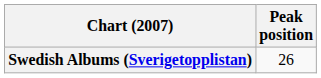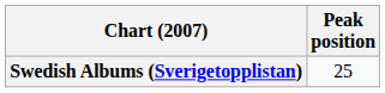Swedish Albums (Sverigetopplistan) | Peak position: 26 -> 25
